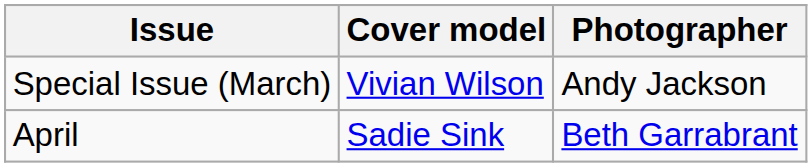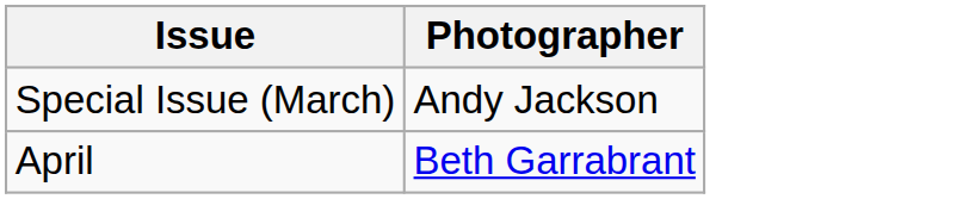- column: Cover model | Vivian Wilson | Sadie Sink
